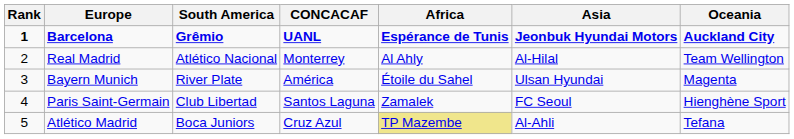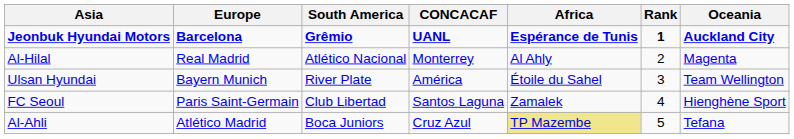columns swapped: Rank <-> Asia
Real Madrid | Oceania: Team Wellington -> Magenta
Bayern Munich | Oceania: Magenta -> Team Wellington
